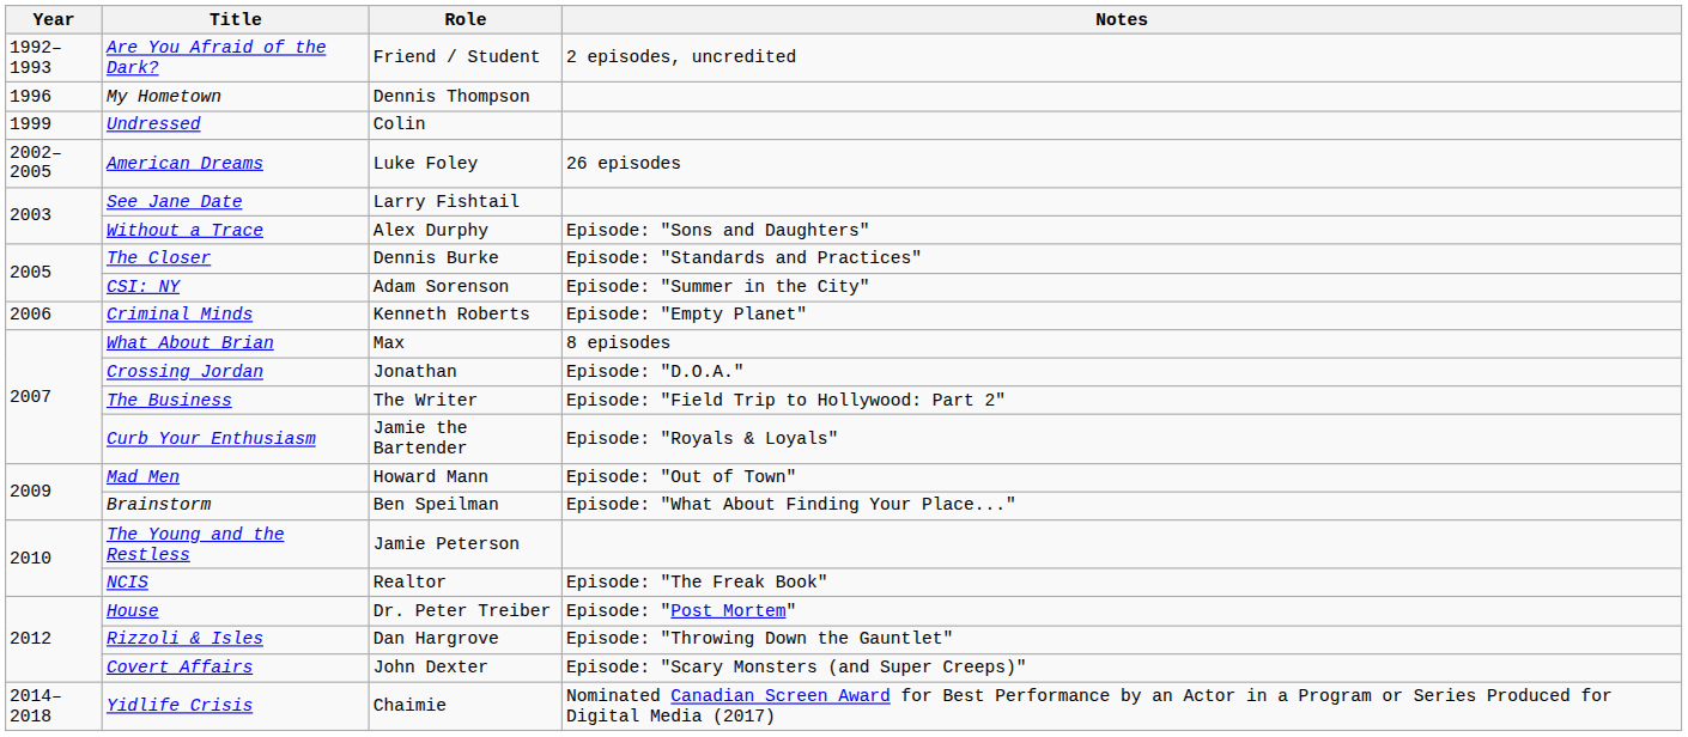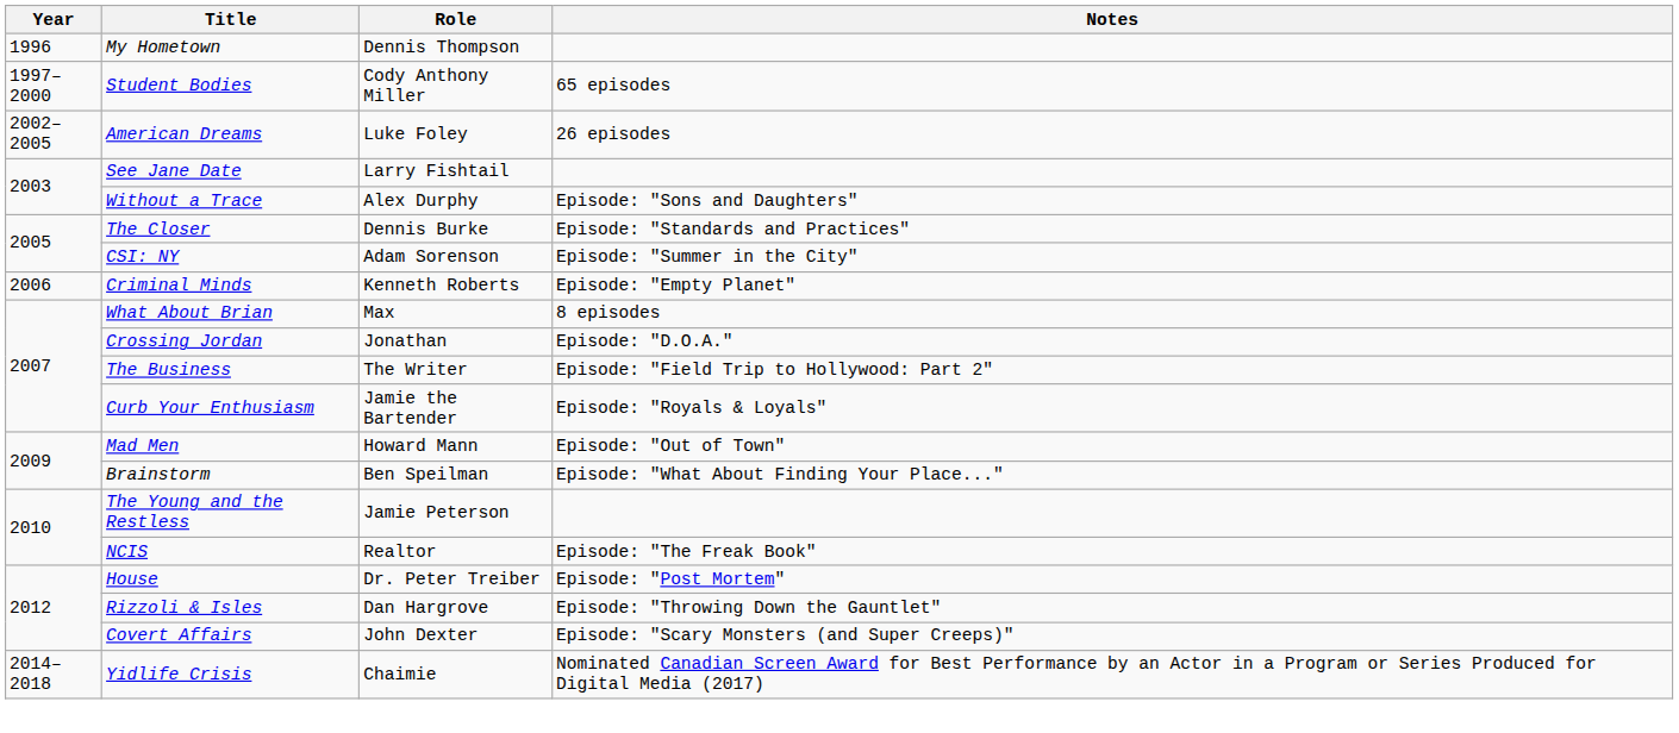- row: 1992–1993 | Are You Afraid of the Dark? | Friend / Student | 2 episodes, uncredited
+ row: 1997–2000 | Student Bodies | Cody Anthony Miller | 65 episodes
- row: 1999 | Undressed | Colin
